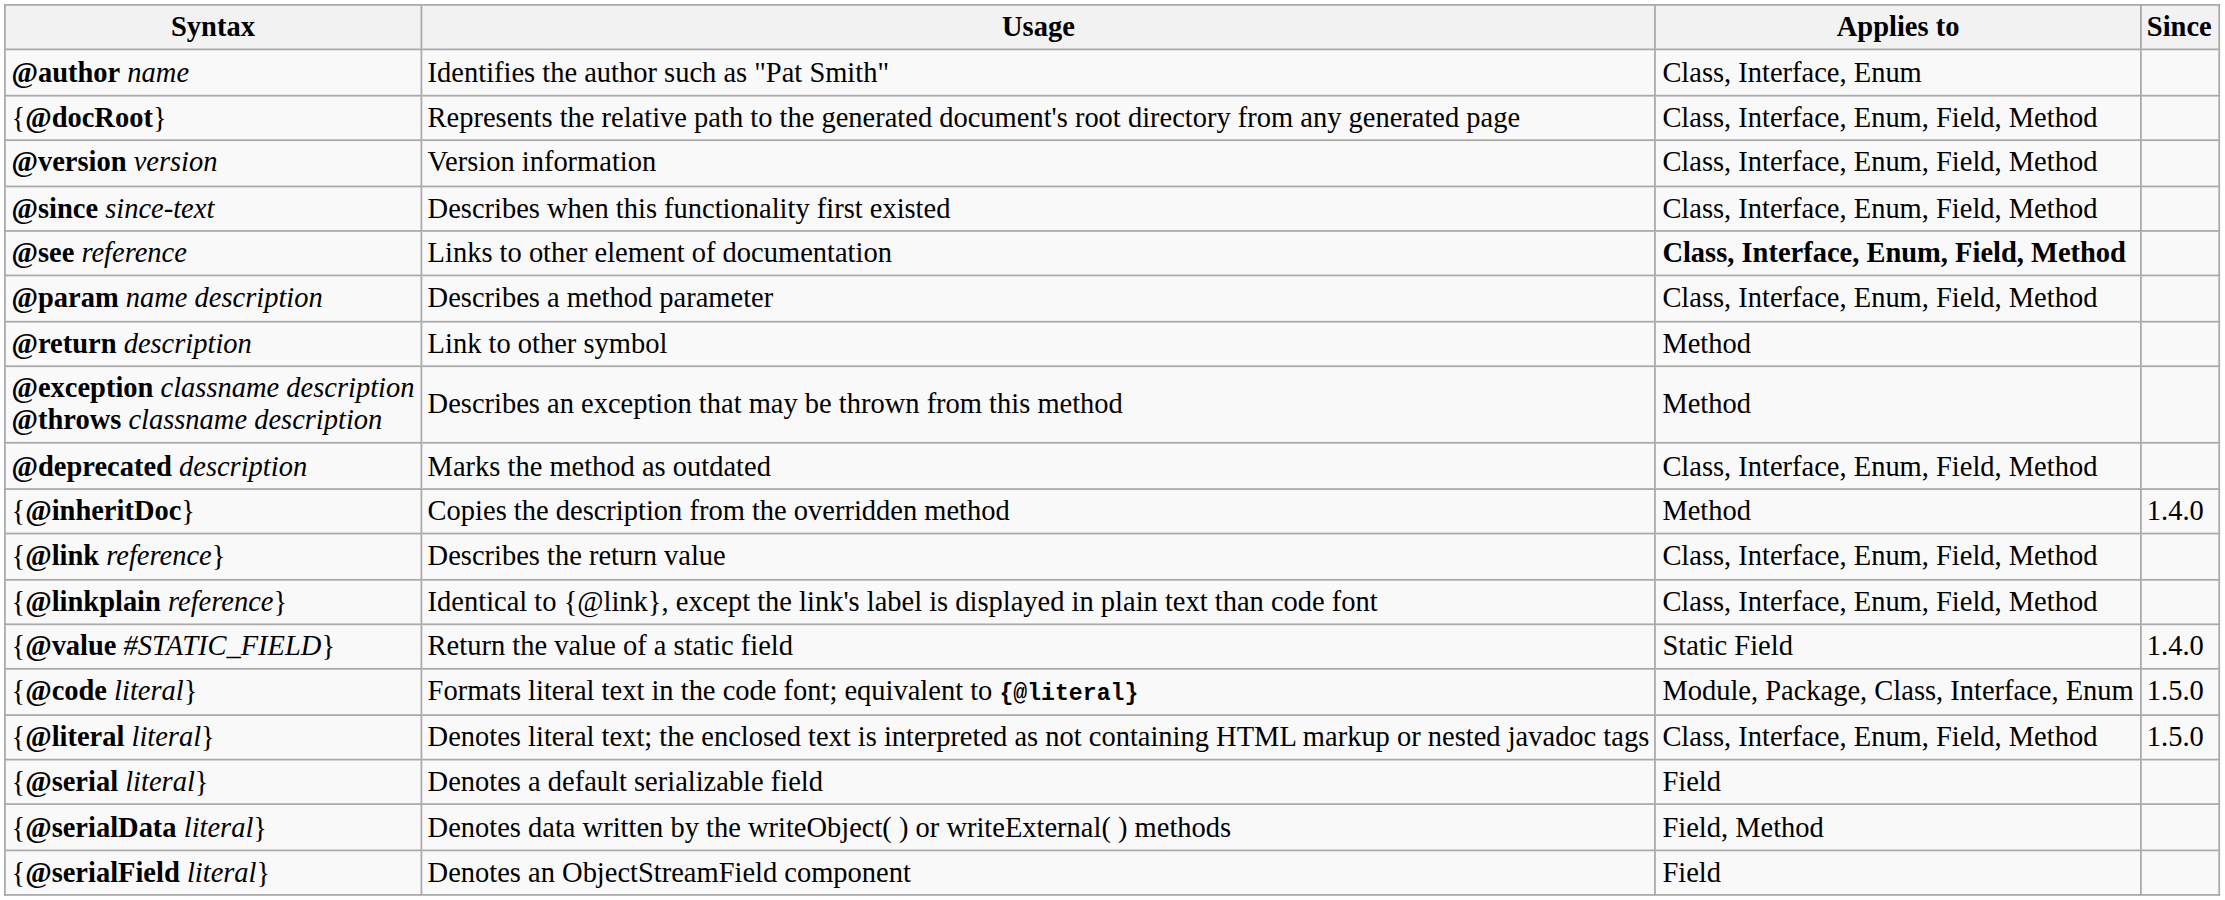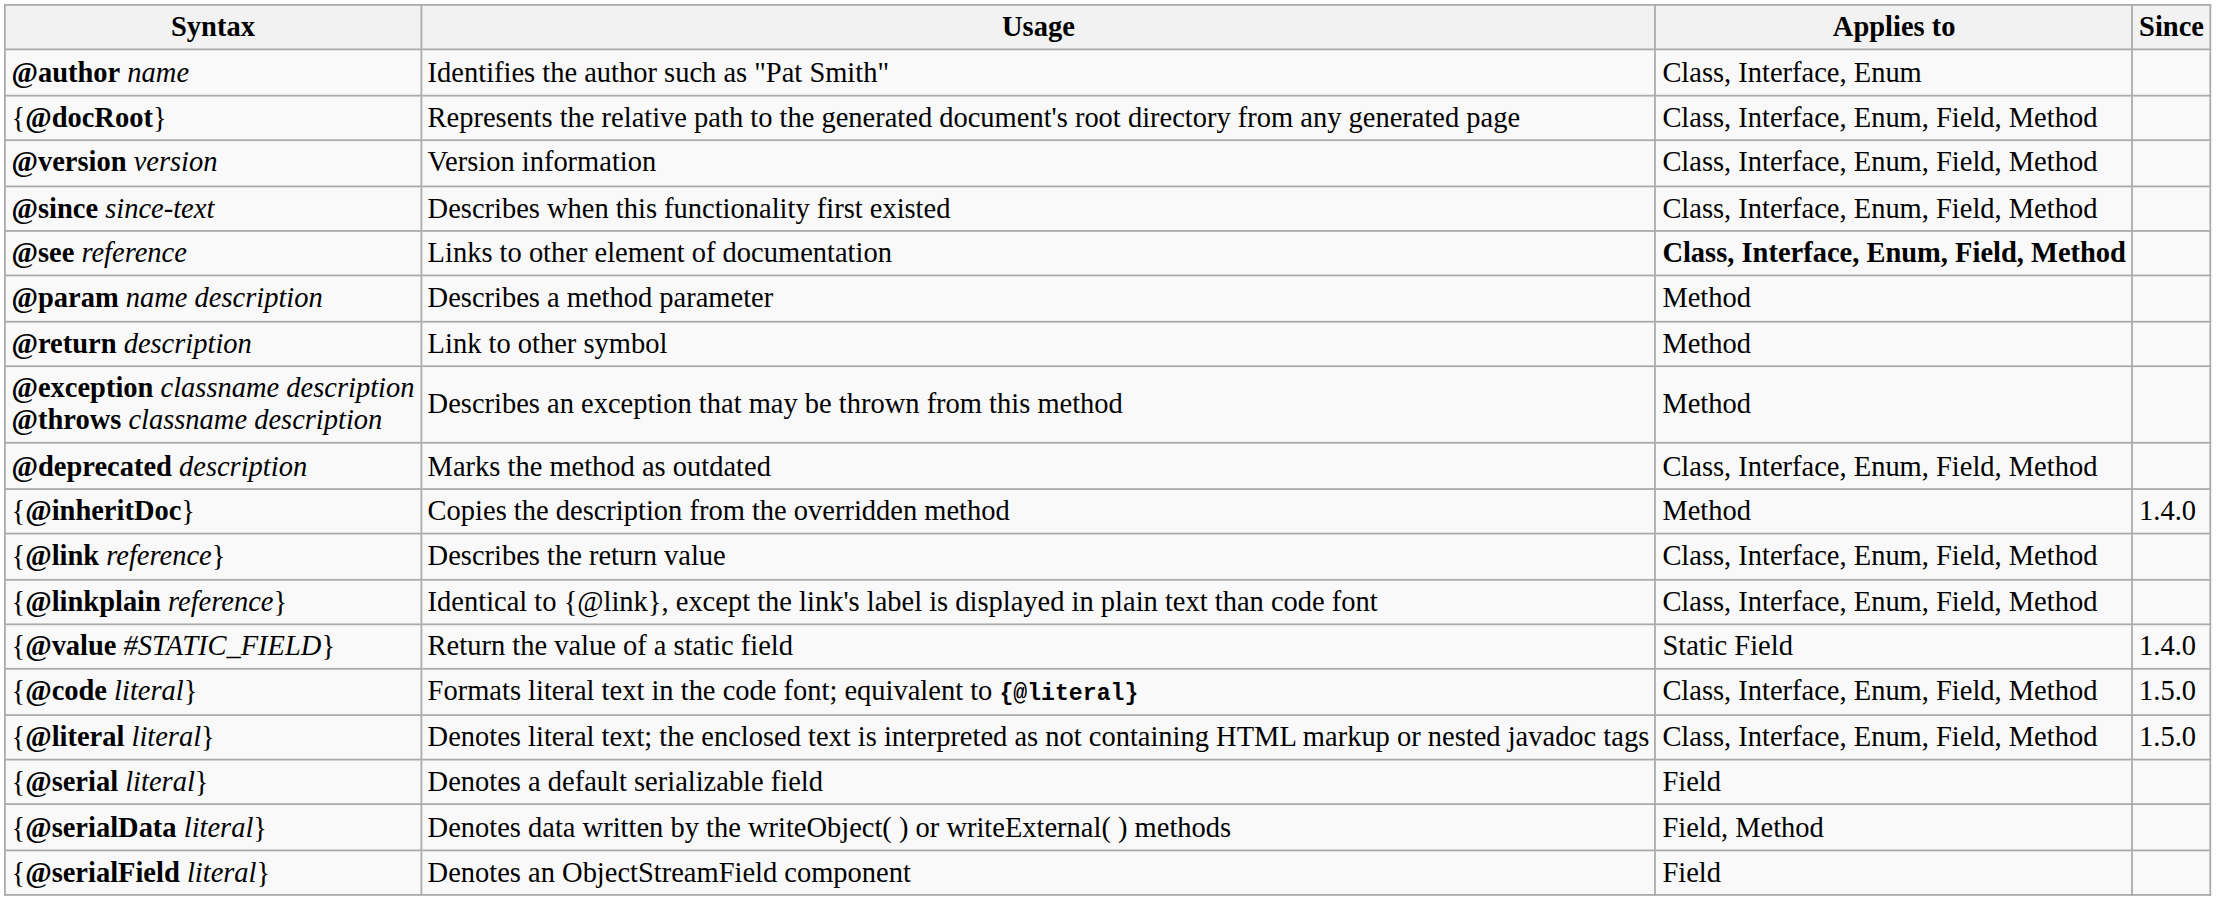@param name description | Applies to: Class, Interface, Enum, Field, Method -> Method
{@code literal} | Applies to: Module, Package, Class, Interface, Enum -> Class, Interface, Enum, Field, Method
